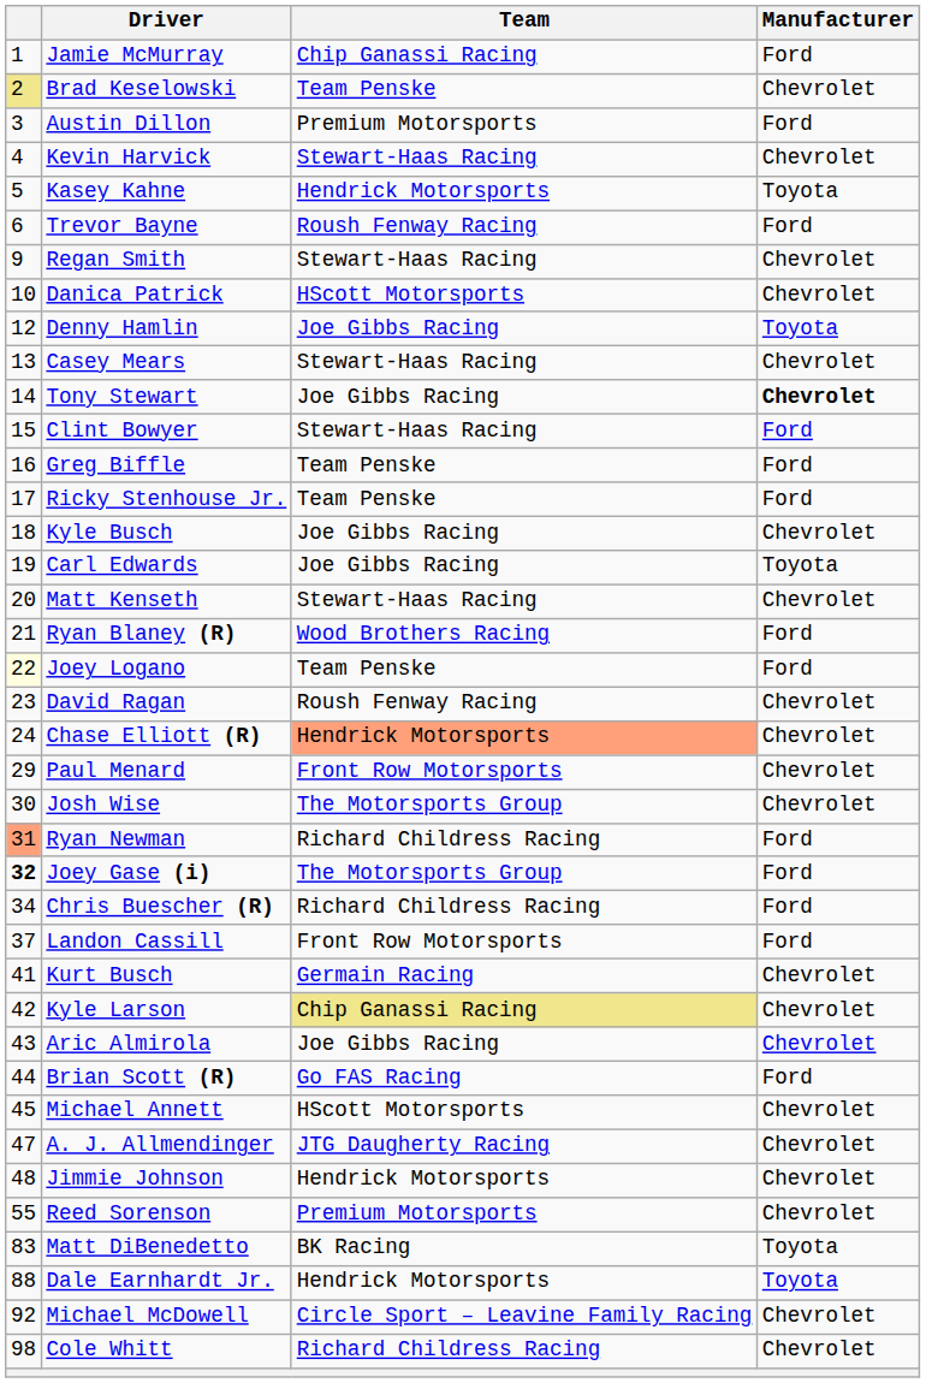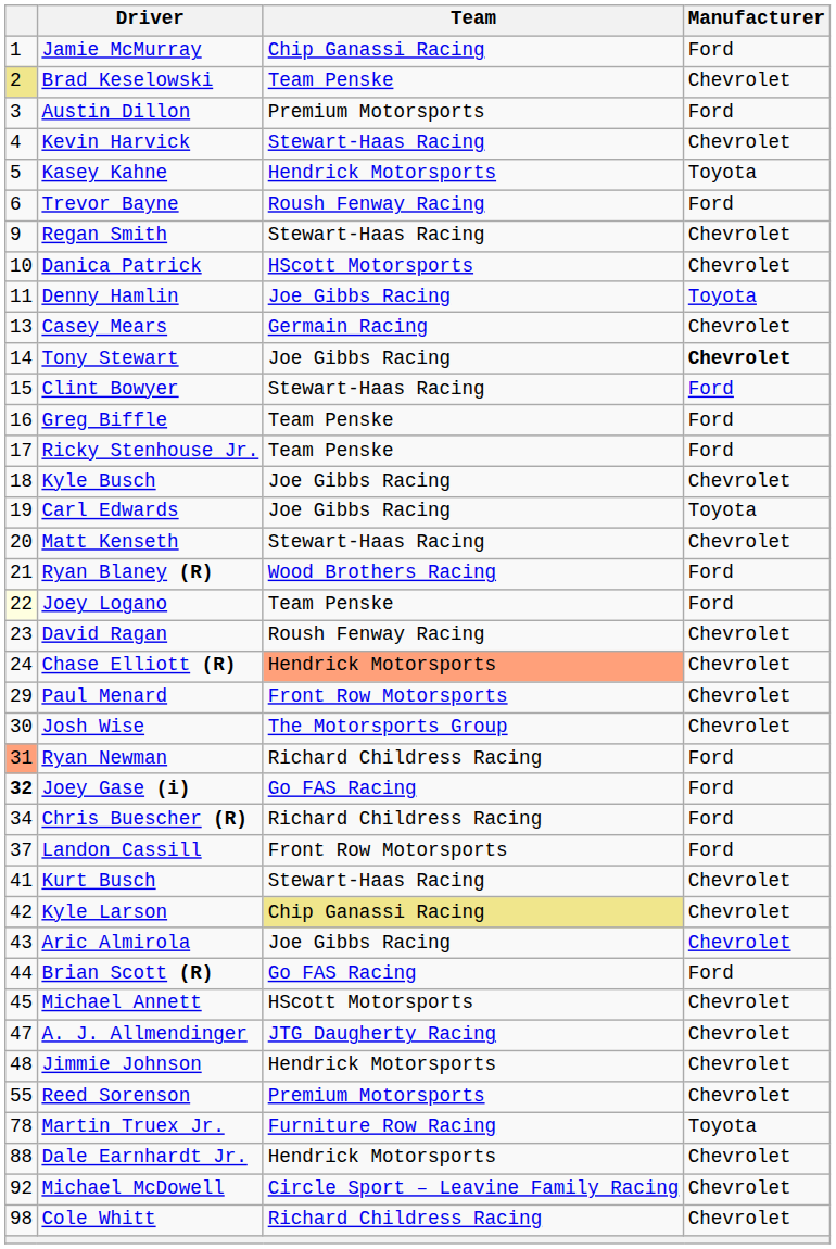Denny Hamlin | column 1: 12 -> 11
Casey Mears | Team: Stewart-Haas Racing -> Germain Racing
Joey Gase (i) | Team: The Motorsports Group -> Go FAS Racing
Kurt Busch | Team: Germain Racing -> Stewart-Haas Racing
+ row: 78 | Martin Truex Jr. | Furniture Row Racing | Toyota
- row: 83 | Matt DiBenedetto | BK Racing | Toyota
Dale Earnhardt Jr. | Manufacturer: Toyota -> Chevrolet
